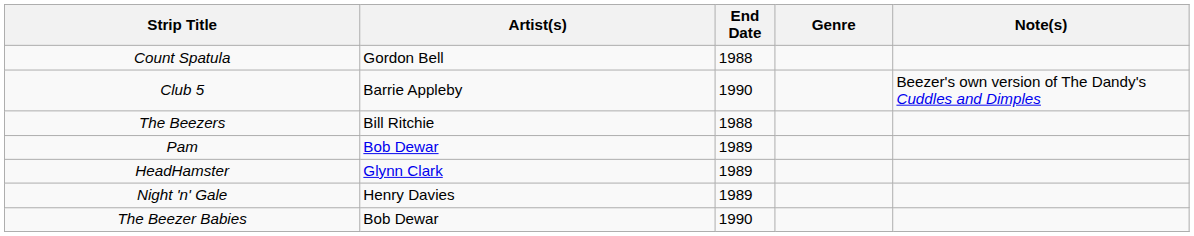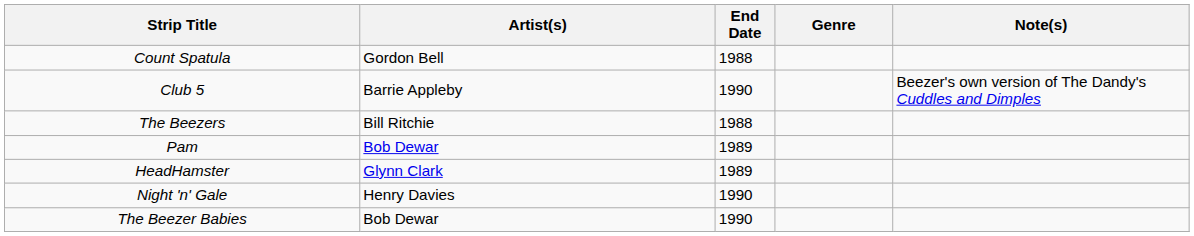Night 'n' Gale | End Date: 1989 -> 1990
